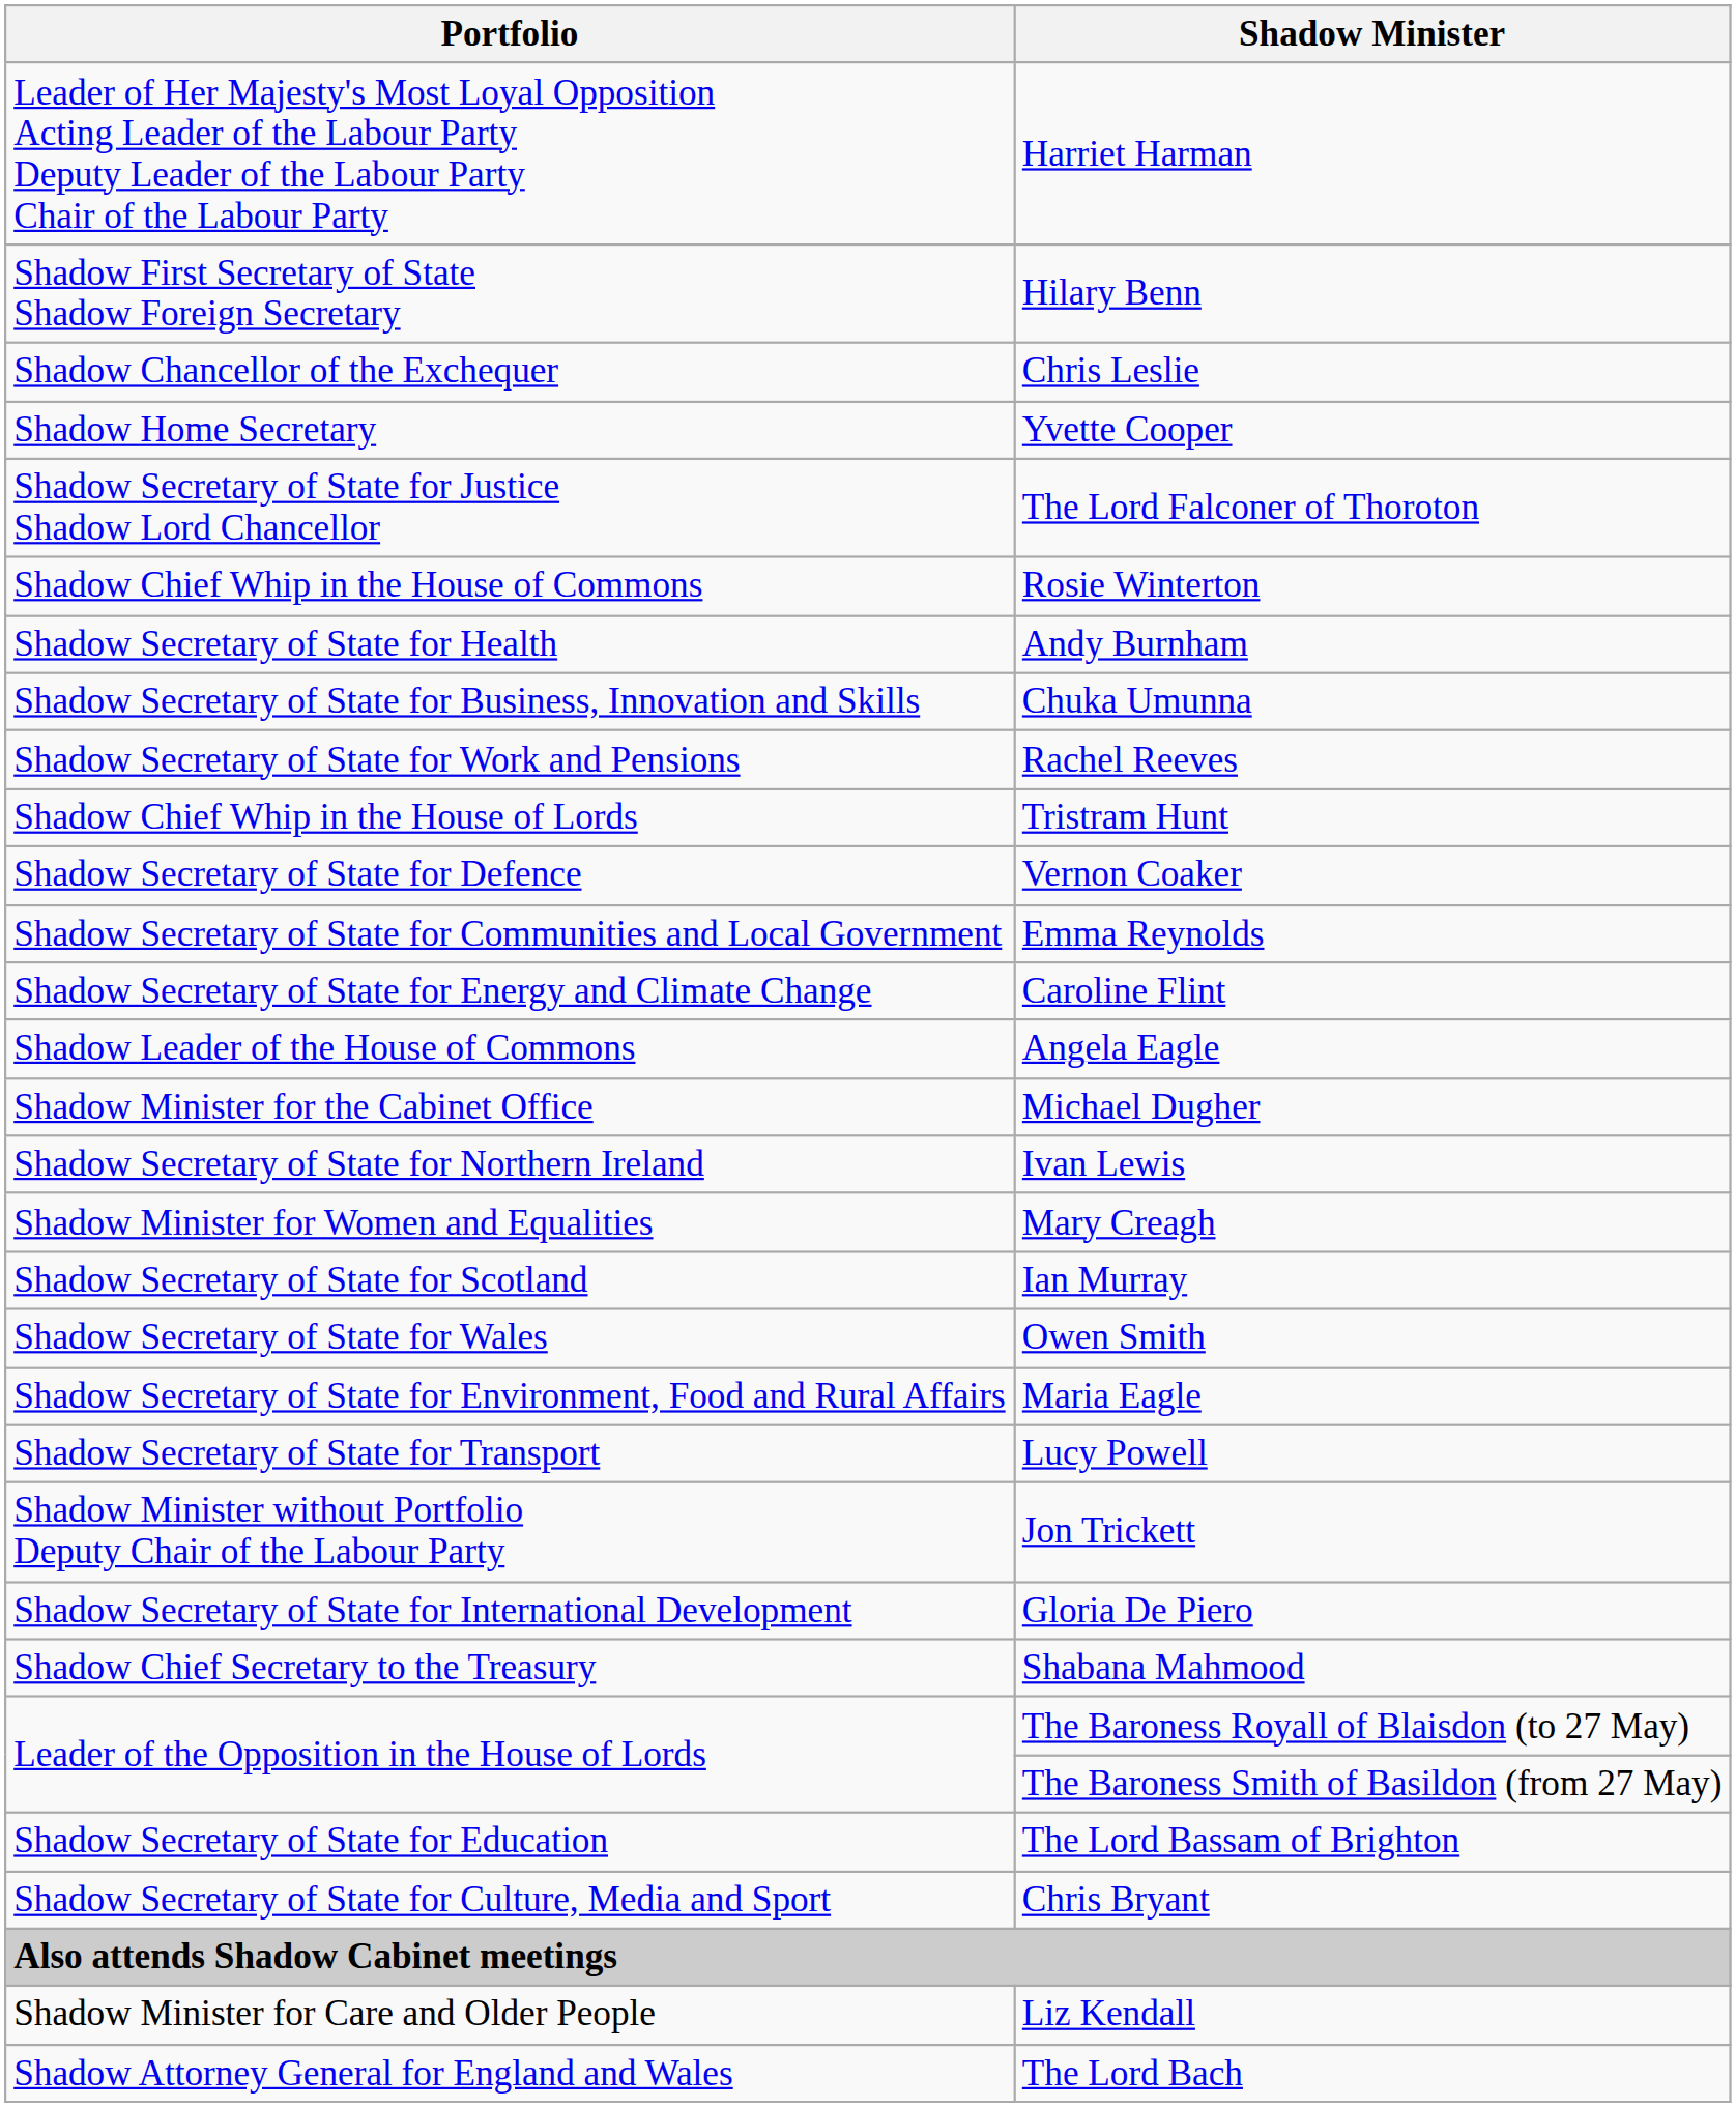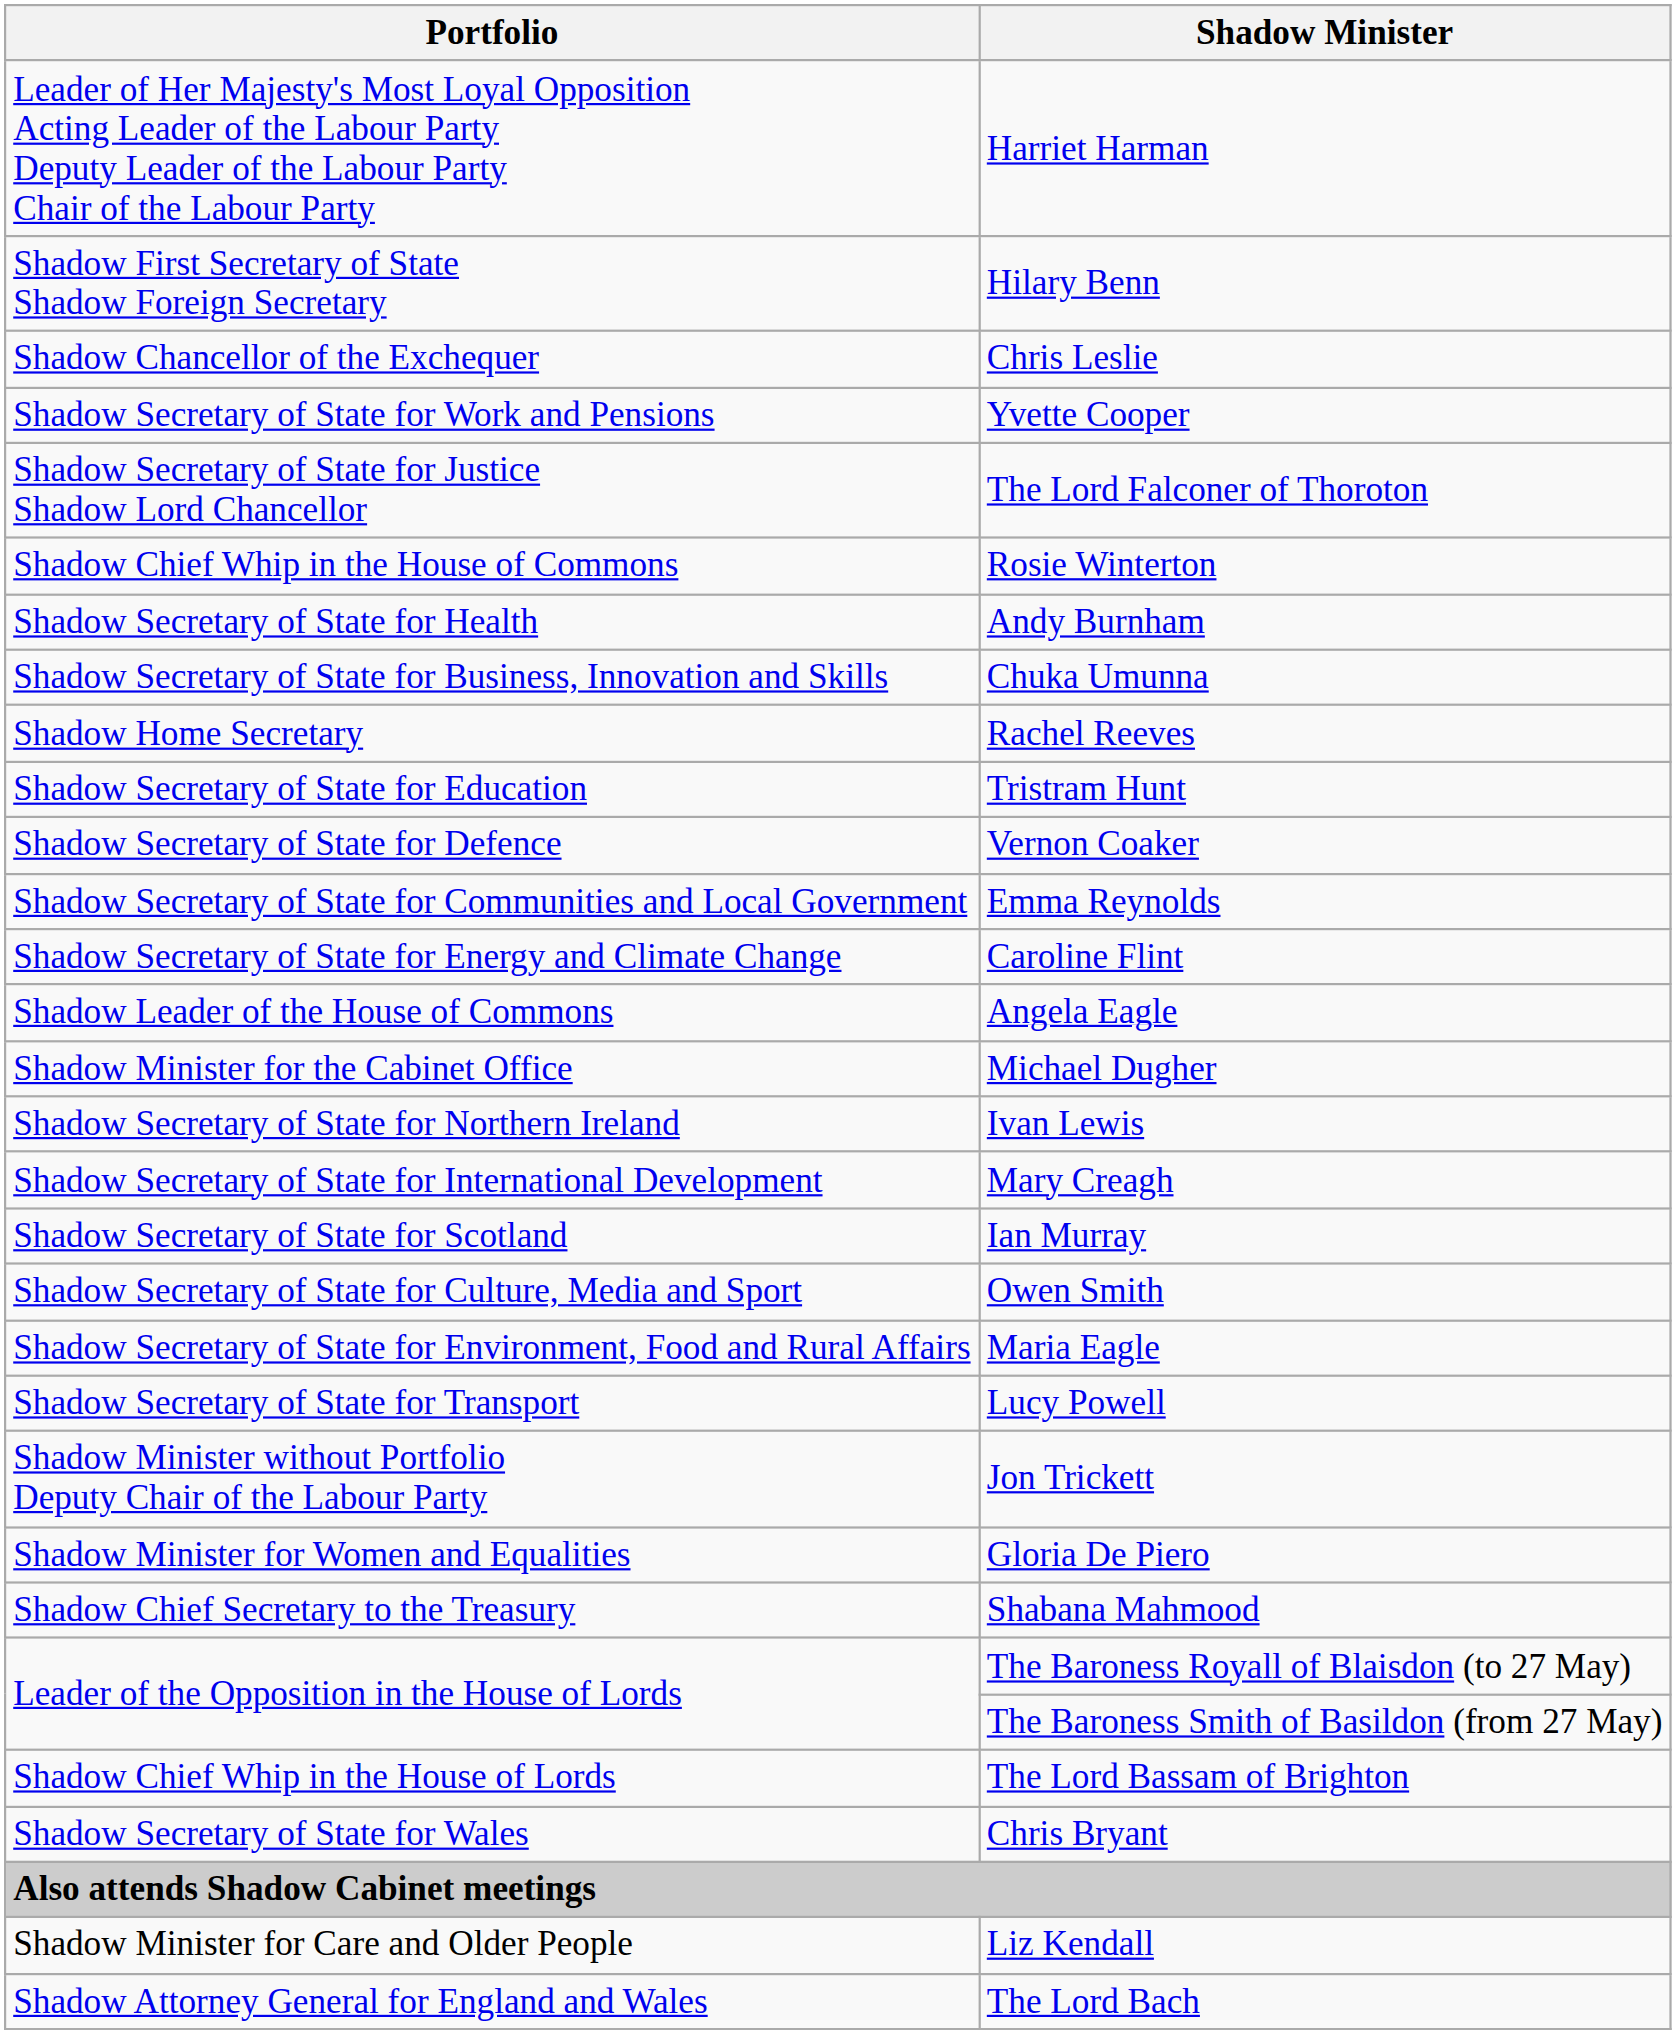Yvette Cooper | Portfolio: Shadow Home Secretary -> Shadow Secretary of State for Work and Pensions
Rachel Reeves | Portfolio: Shadow Secretary of State for Work and Pensions -> Shadow Home Secretary
Tristram Hunt | Portfolio: Shadow Chief Whip in the House of Lords -> Shadow Secretary of State for Education
Mary Creagh | Portfolio: Shadow Minister for Women and Equalities -> Shadow Secretary of State for International Development
Owen Smith | Portfolio: Shadow Secretary of State for Wales -> Shadow Secretary of State for Culture, Media and Sport
Gloria De Piero | Portfolio: Shadow Secretary of State for International Development -> Shadow Minister for Women and Equalities
The Lord Bassam of Brighton | Portfolio: Shadow Secretary of State for Education -> Shadow Chief Whip in the House of Lords
Chris Bryant | Portfolio: Shadow Secretary of State for Culture, Media and Sport -> Shadow Secretary of State for Wales
